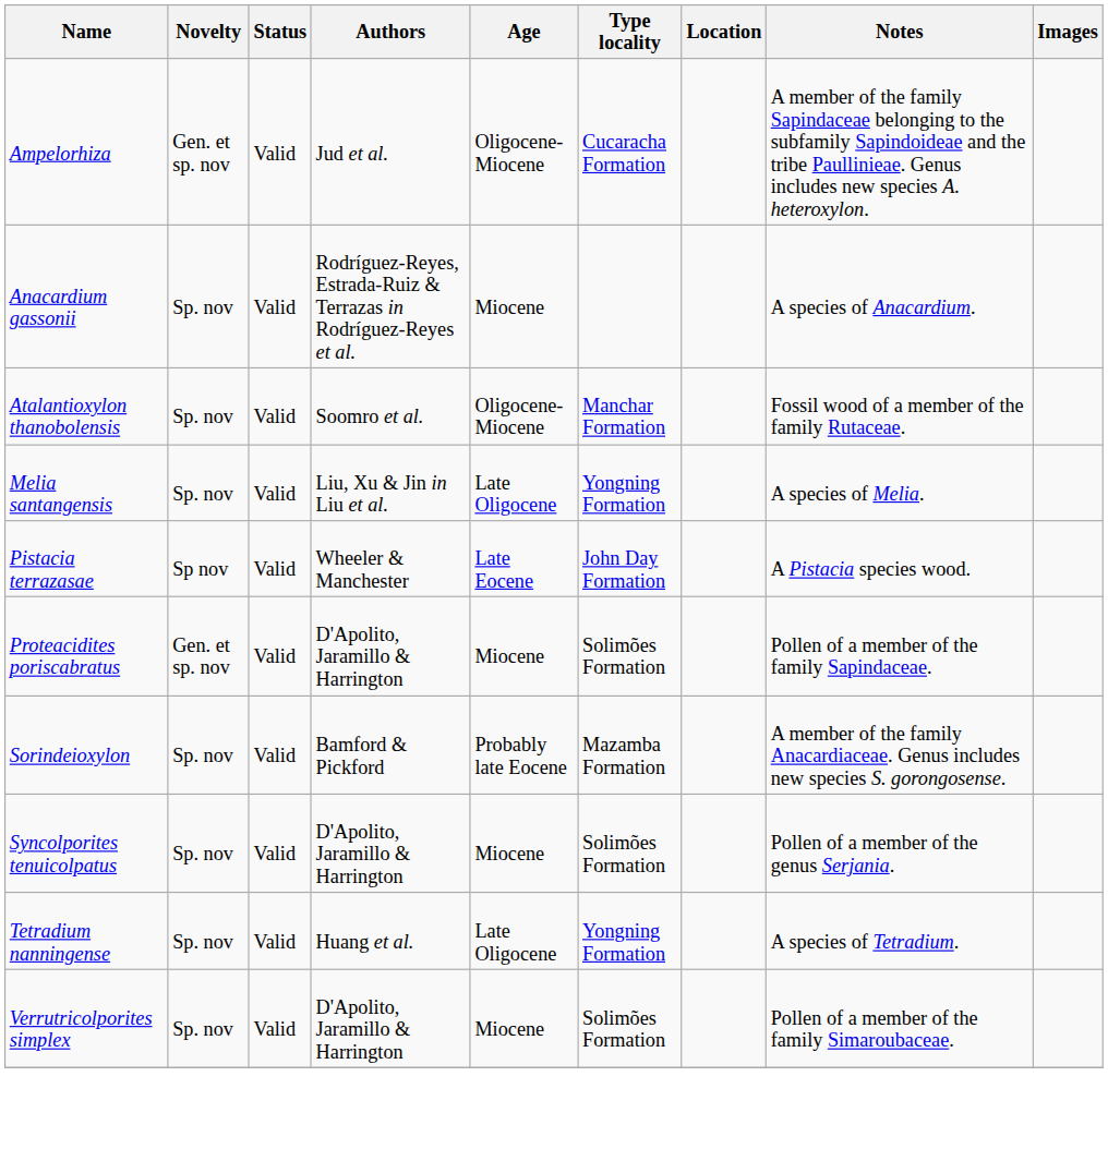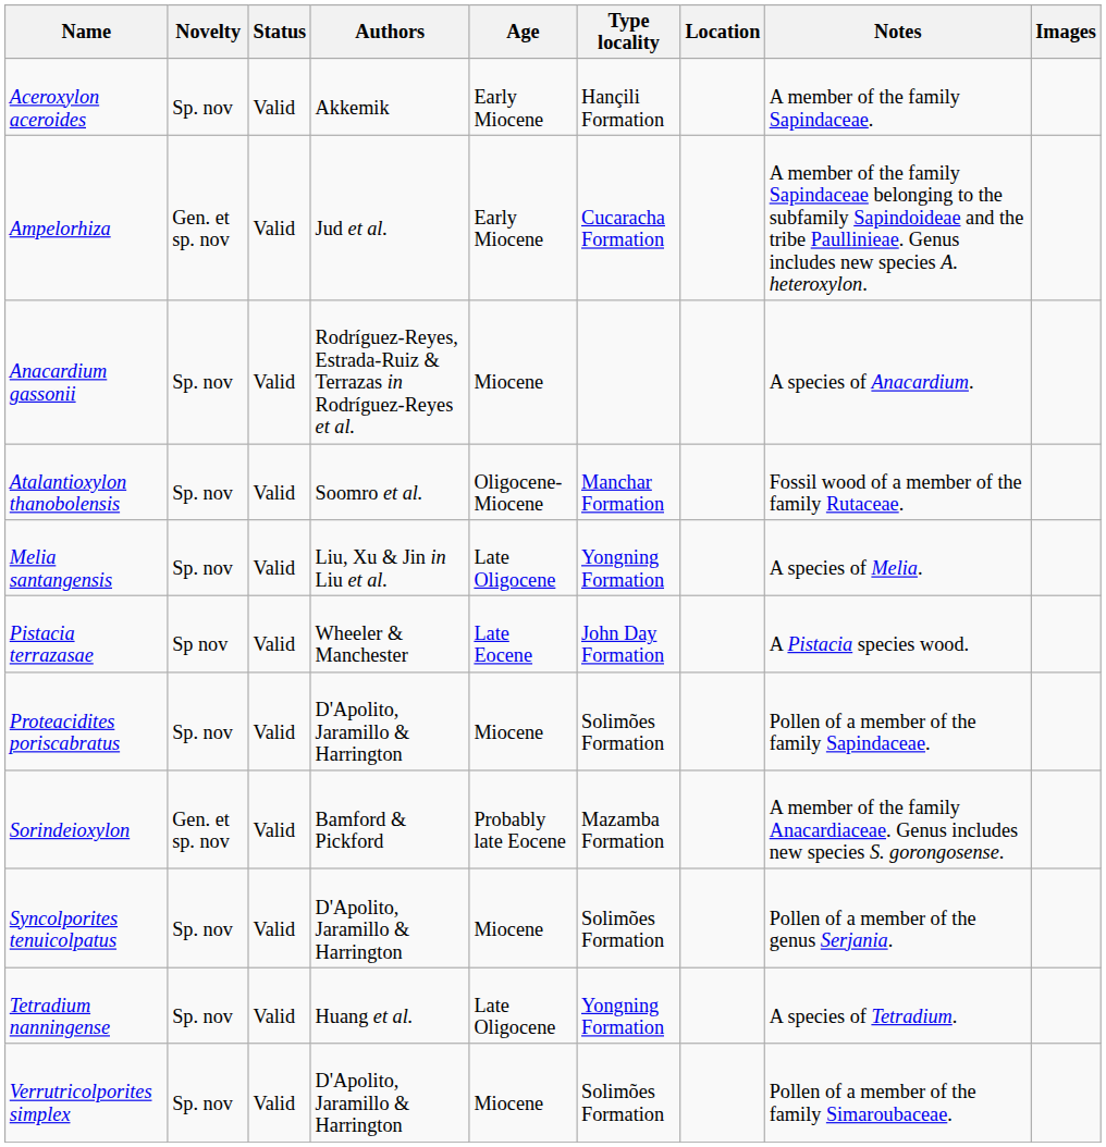+ row: Aceroxylon aceroides | Sp. nov | Valid | Akkemik | Early Miocene | Hançili Formation | A member of the family Sapindaceae.
Ampelorhiza | Age: Oligocene-Miocene -> Early Miocene
Proteacidites poriscabratus | Novelty: Gen. et sp. nov -> Sp. nov
Sorindeioxylon | Novelty: Sp. nov -> Gen. et sp. nov
